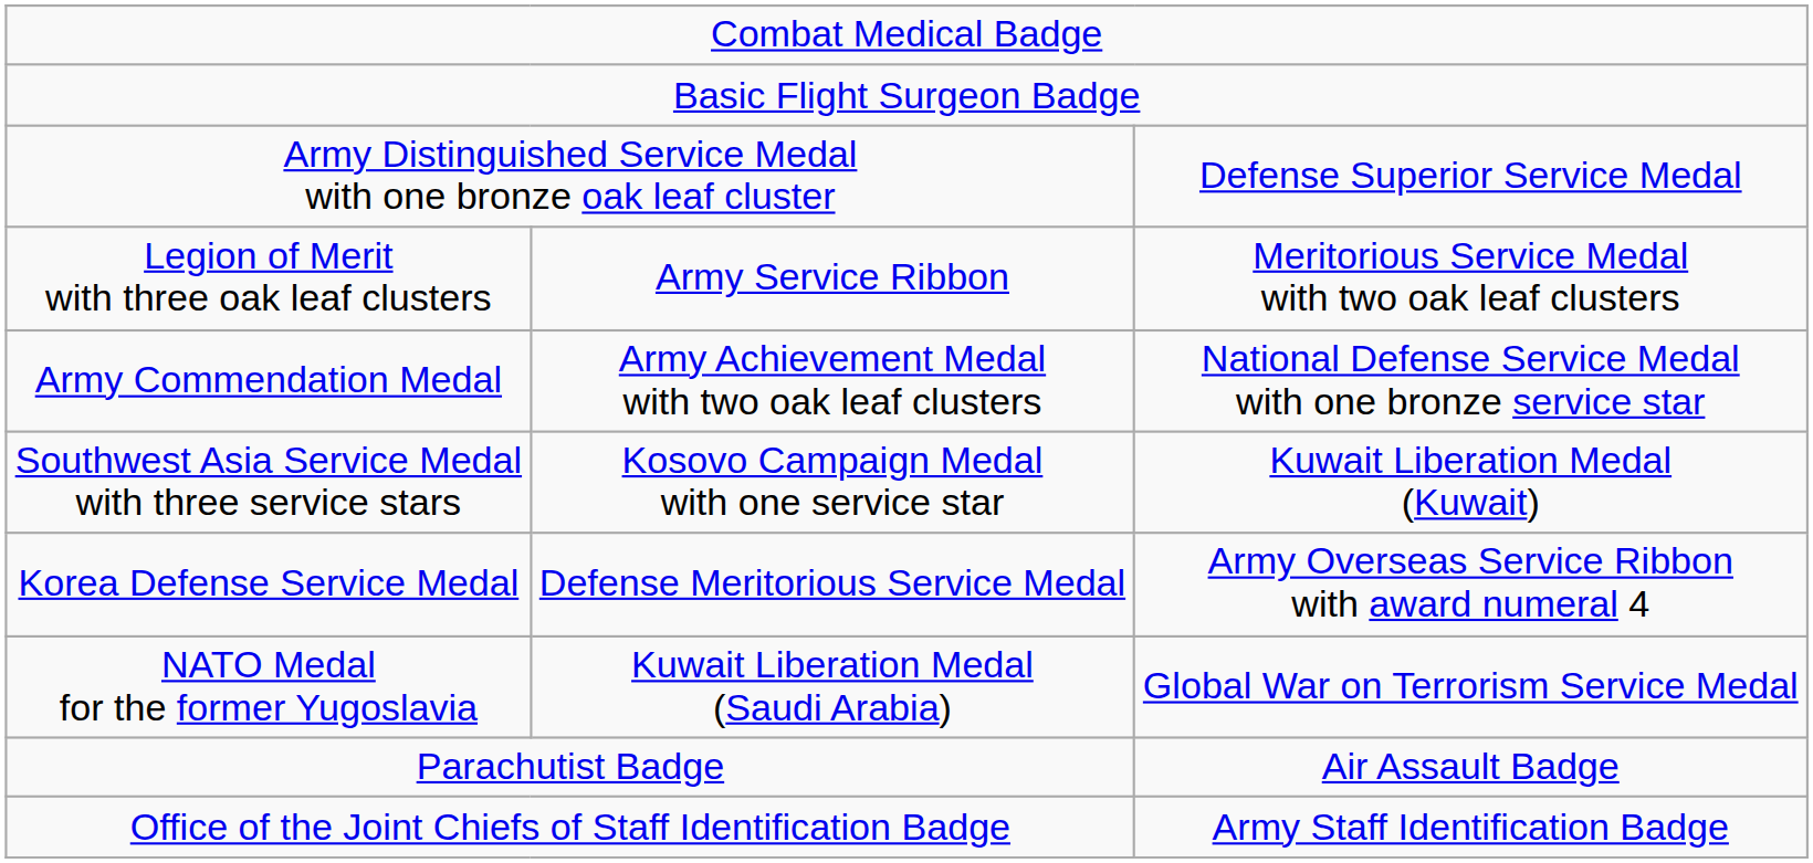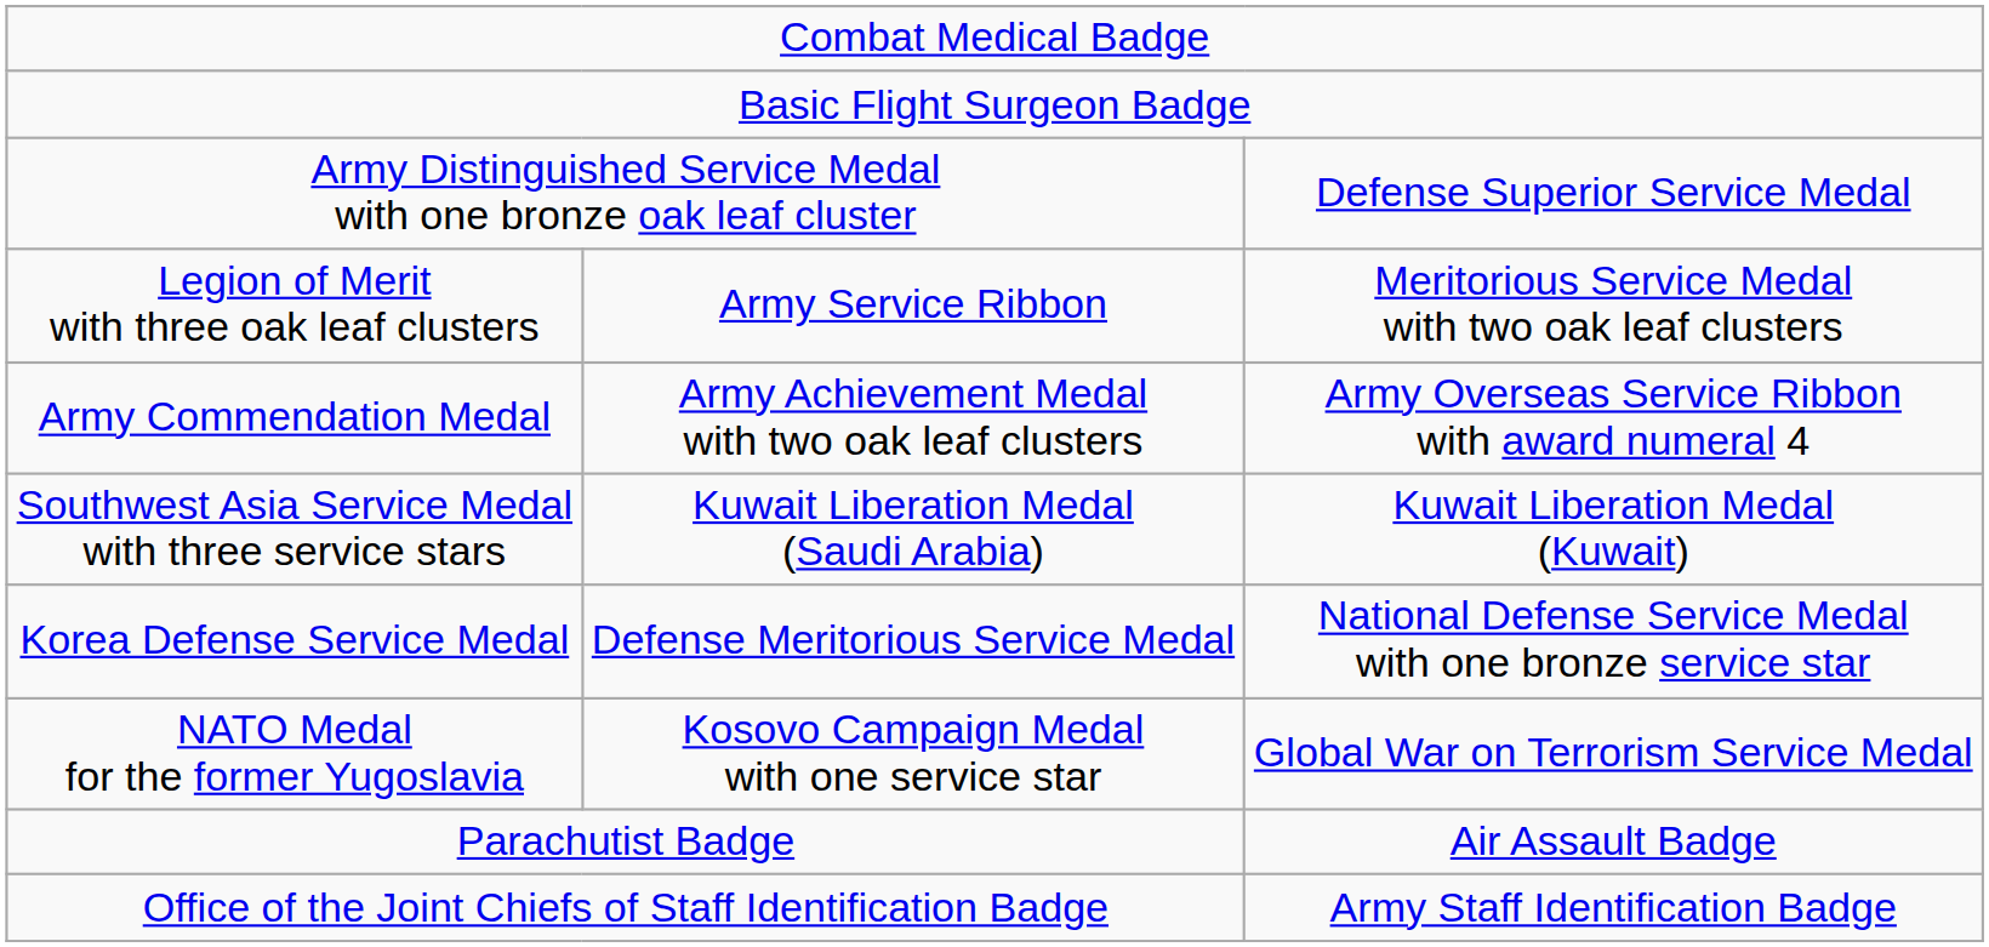Army Commendation Medal | column 3: National Defense Service Medal with one bronze service star -> Army Overseas Service Ribbon with award numeral 4
Southwest Asia Service Medal with three service stars | column 2: Kosovo Campaign Medal with one service star -> Kuwait Liberation Medal (Saudi Arabia)
Korea Defense Service Medal | column 3: Army Overseas Service Ribbon with award numeral 4 -> National Defense Service Medal with one bronze service star
NATO Medal for the former Yugoslavia | column 2: Kuwait Liberation Medal (Saudi Arabia) -> Kosovo Campaign Medal with one service star
